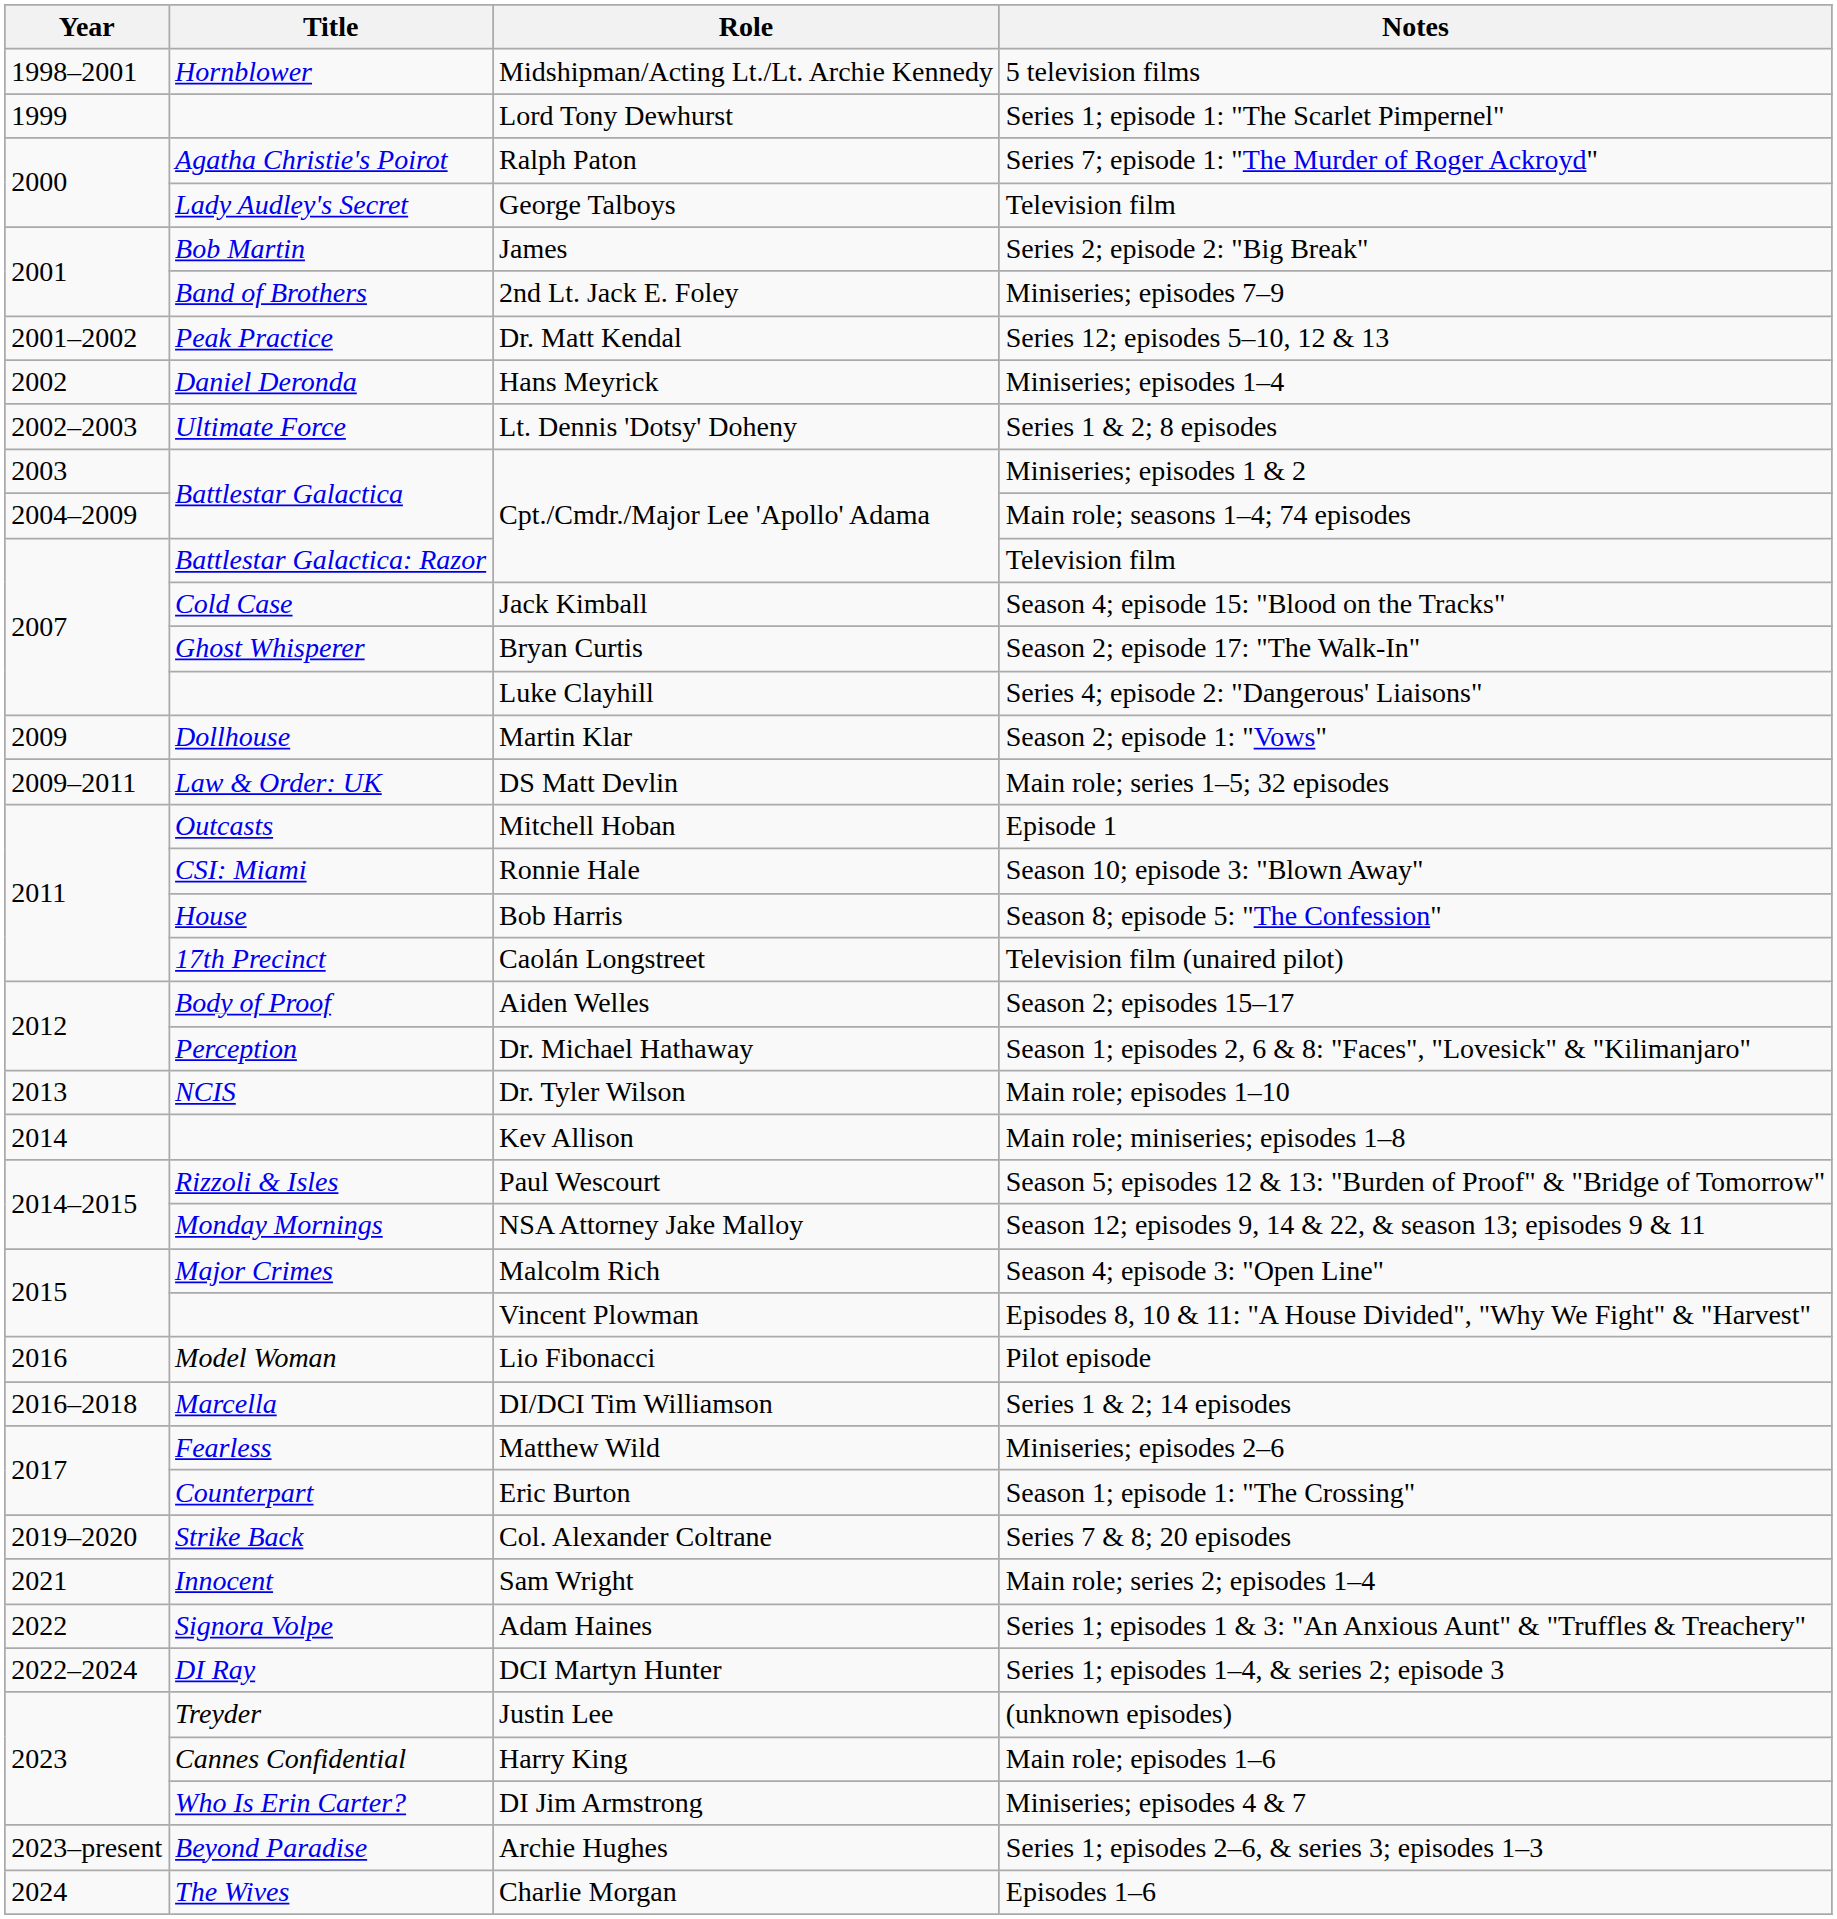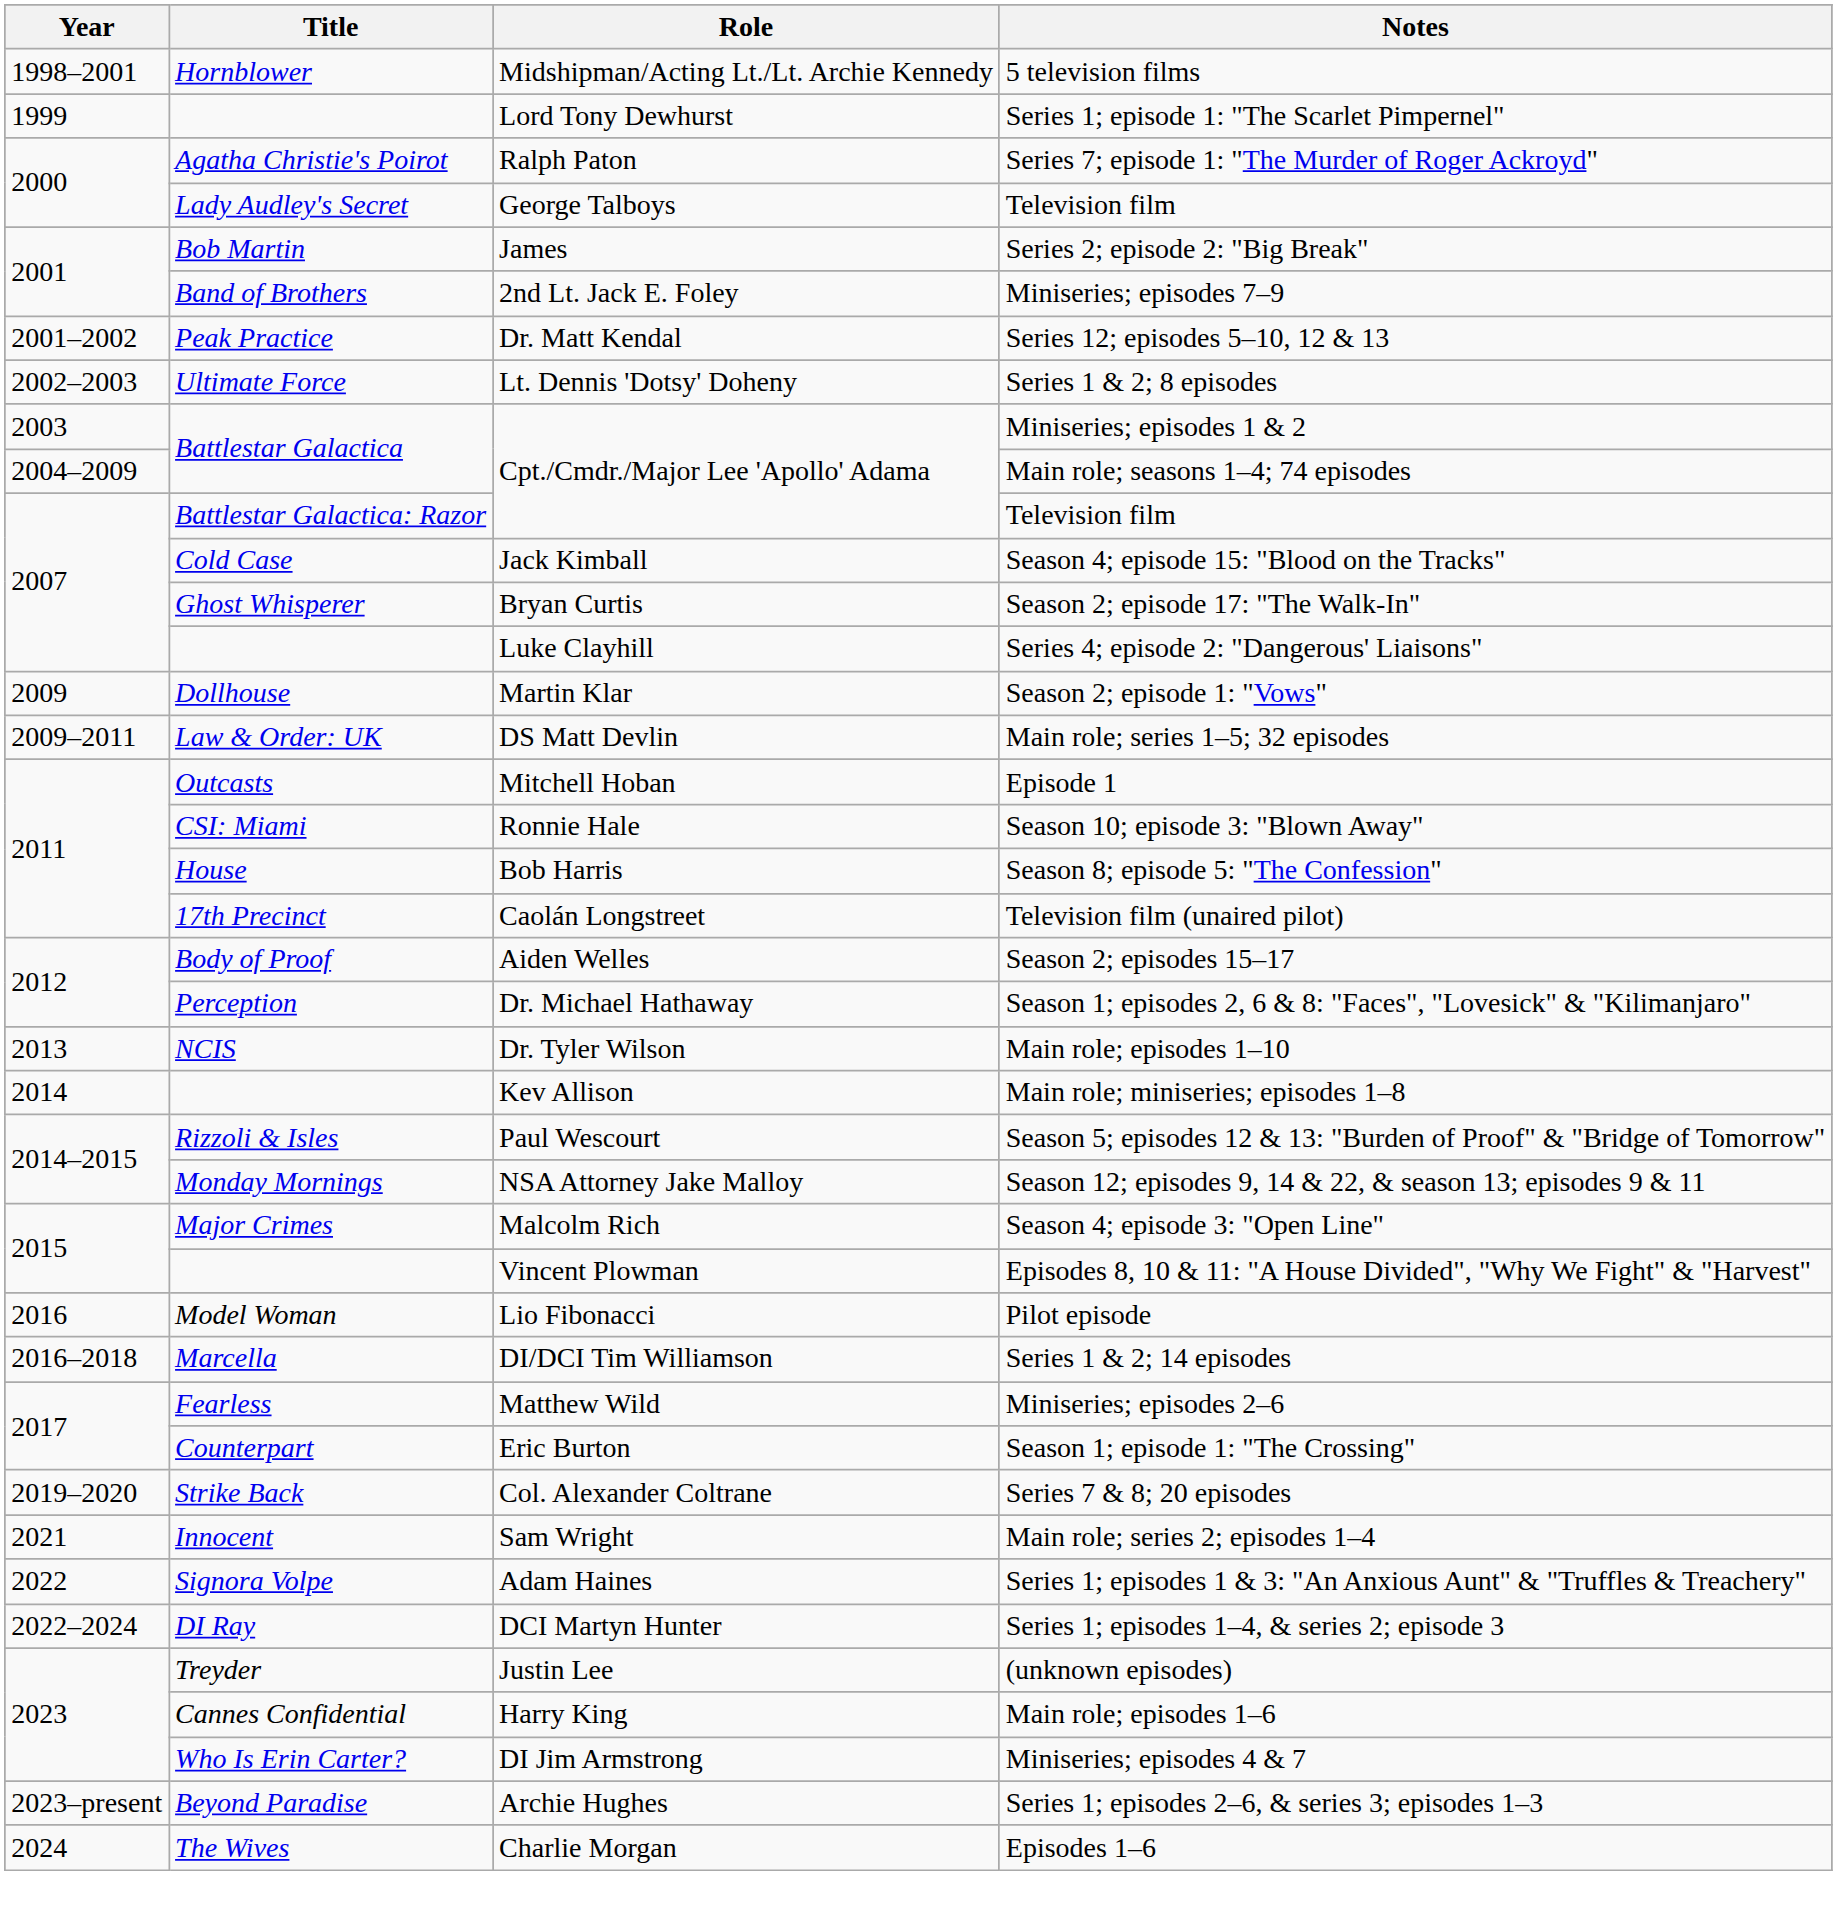- row: 2002 | Daniel Deronda | Hans Meyrick | Miniseries; episodes 1–4
